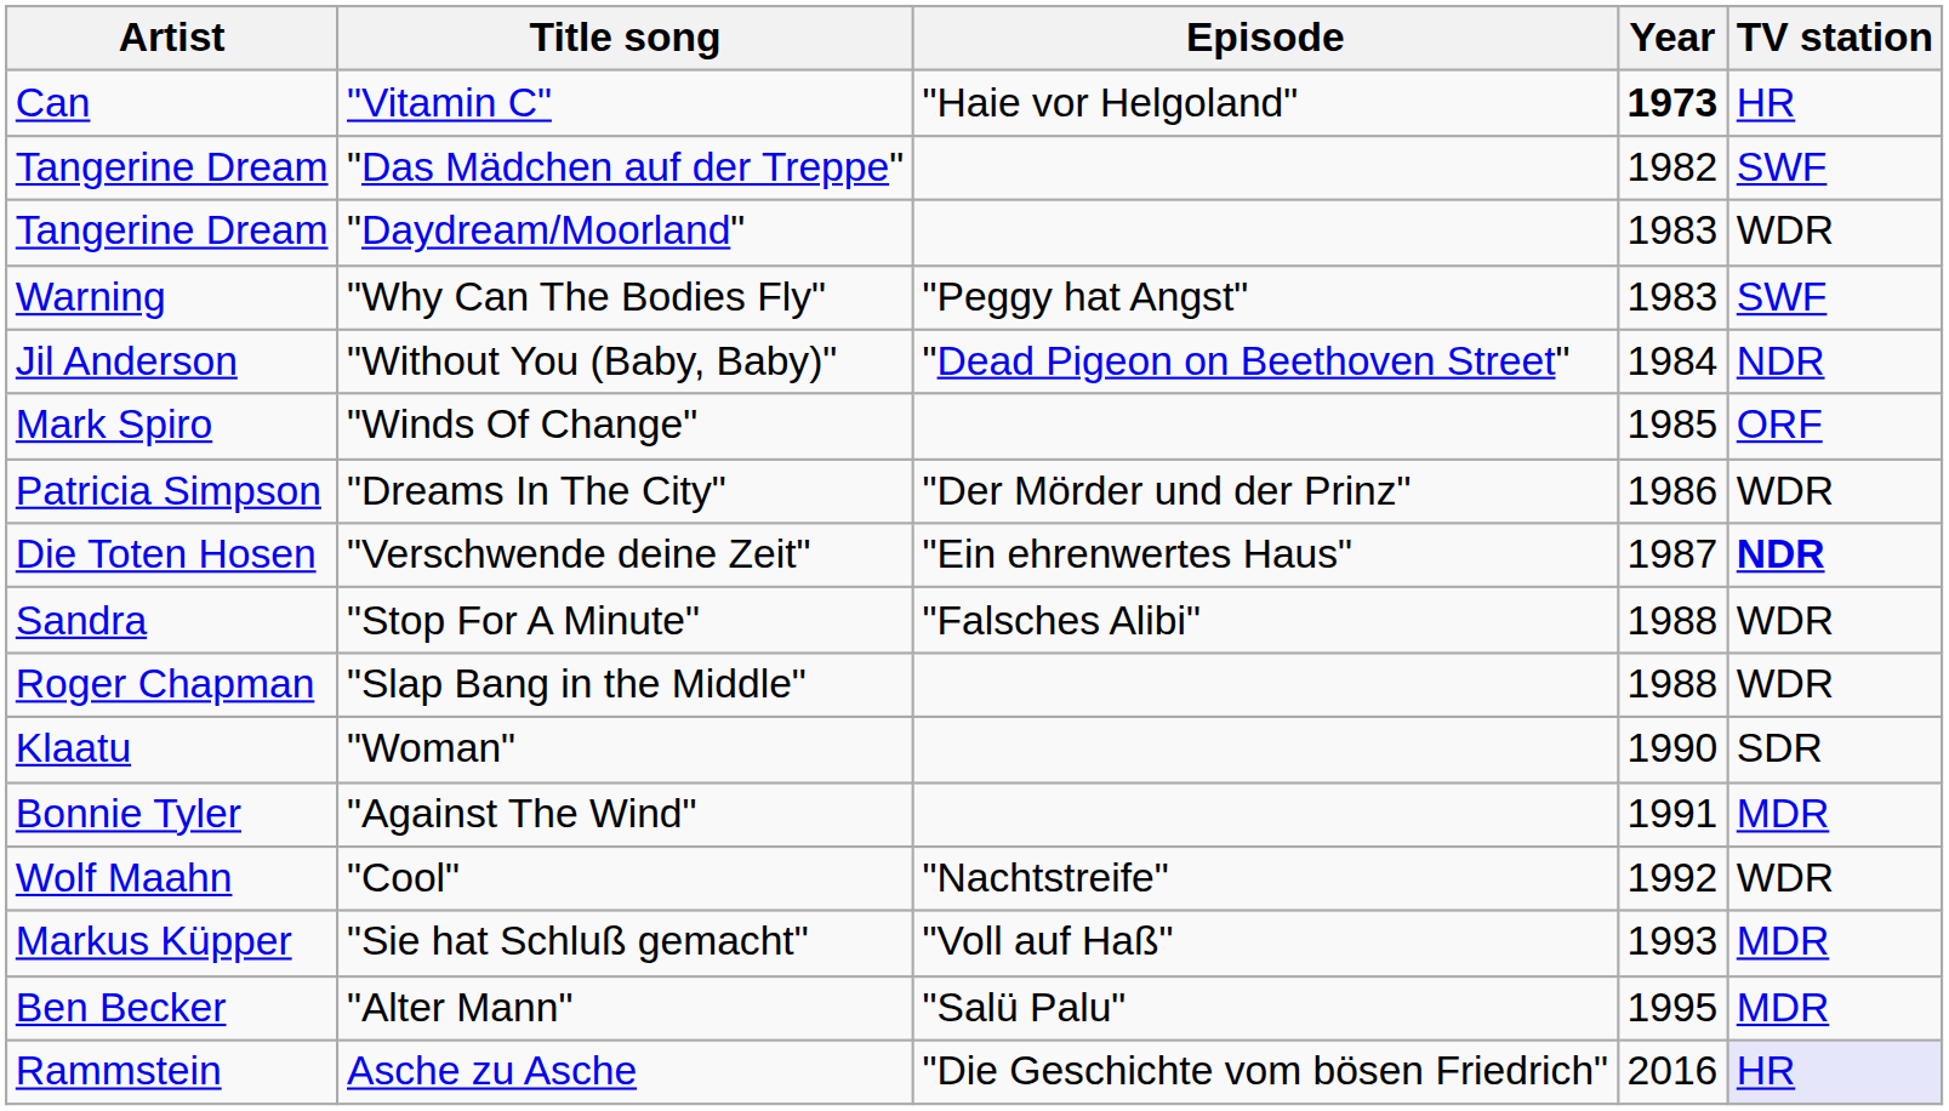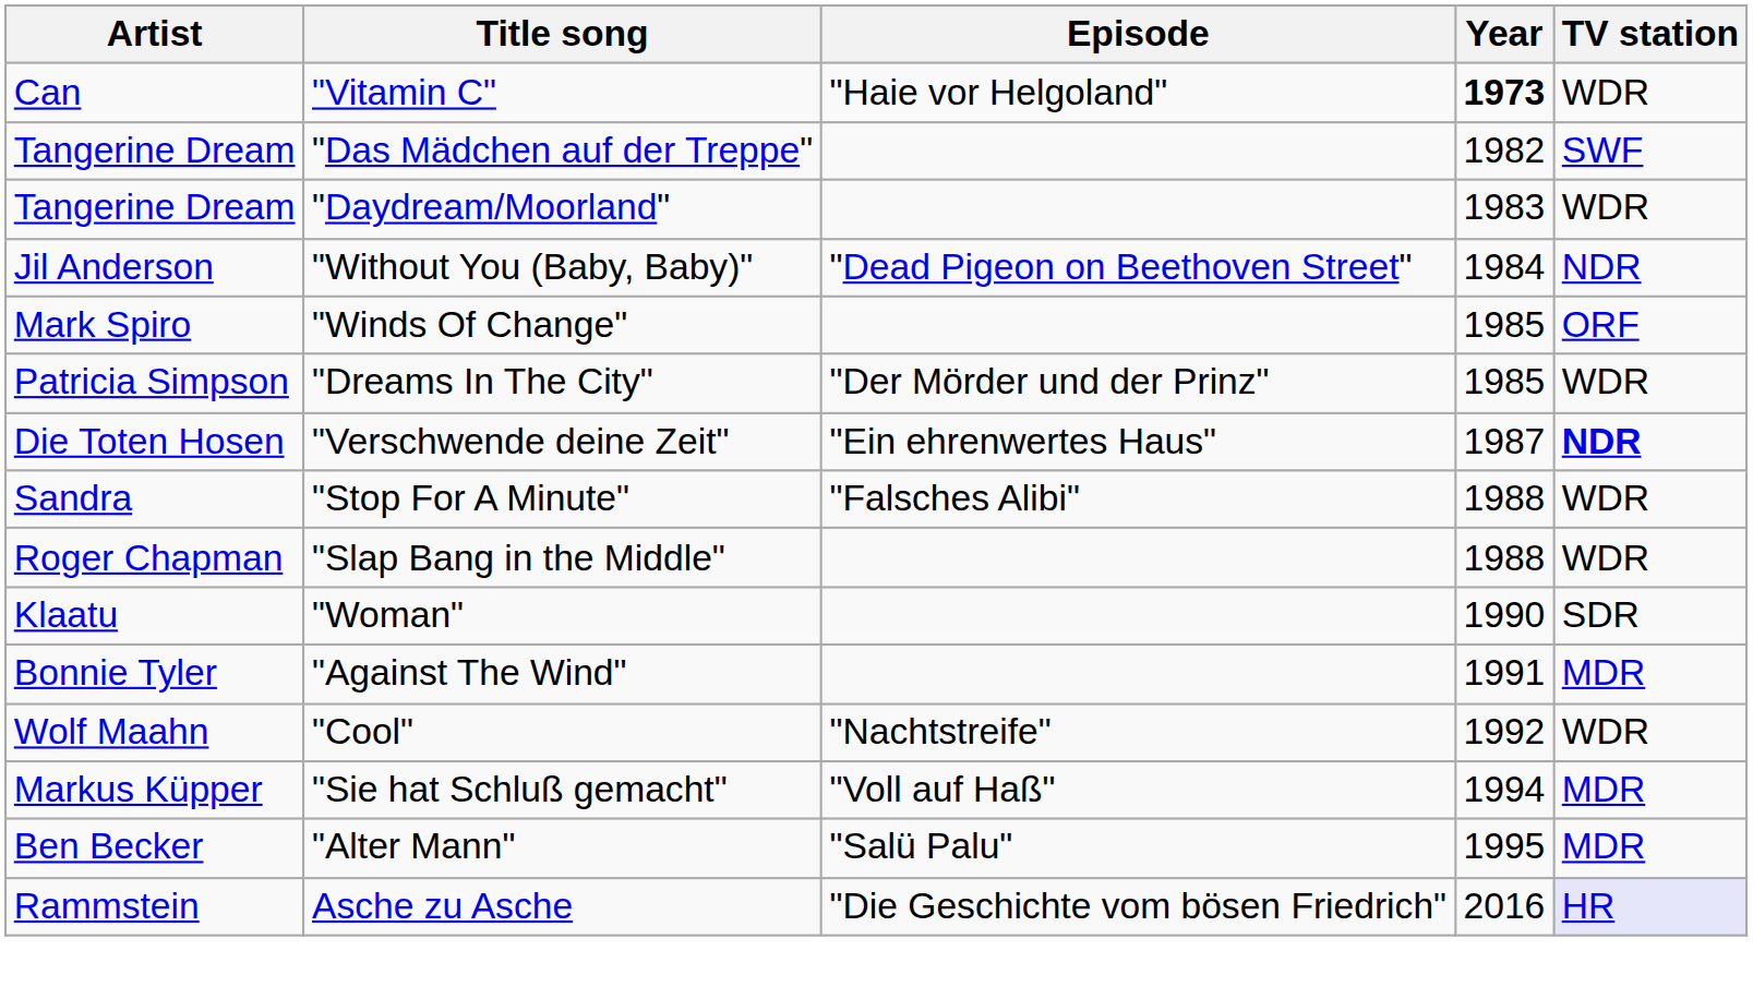"Vitamin C" | TV station: HR -> WDR
- row: Warning | "Why Can The Bodies Fly" | "Peggy hat Angst" | 1983 | SWF
"Dreams In The City" | Year: 1986 -> 1985
"Sie hat Schluß gemacht" | Year: 1993 -> 1994
